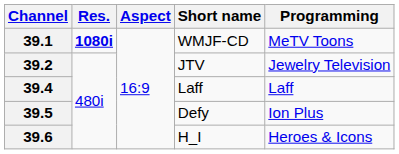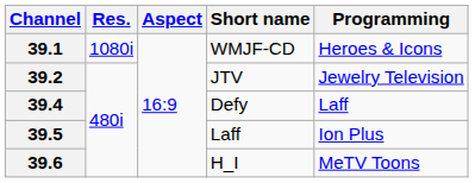39.1 | Res.: bold -> normal
39.1 | Programming: MeTV Toons -> Heroes & Icons
39.4 | Short name: Laff -> Defy
39.5 | Short name: Defy -> Laff
39.6 | Programming: Heroes & Icons -> MeTV Toons
